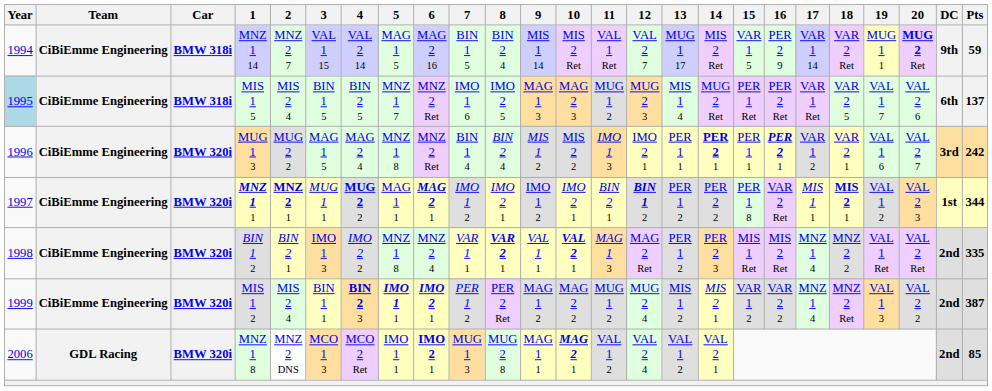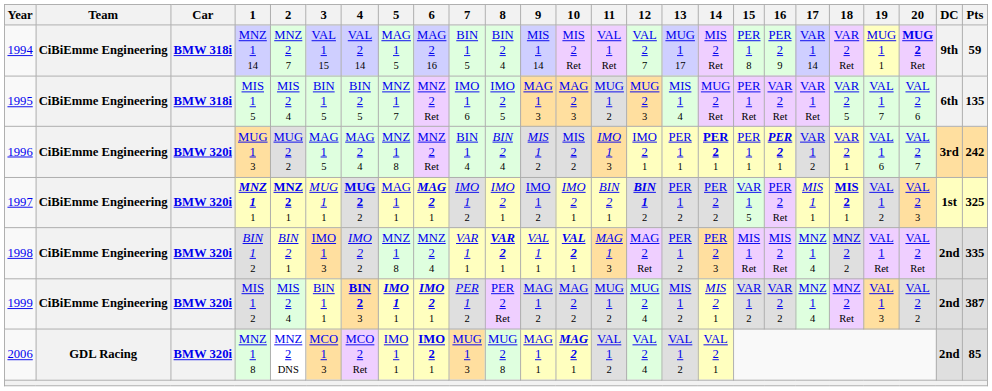MNZ 1 14 | 15: VAR 1 5 -> PER 1 8
MIS 1 5 | Year: lightblue background -> no background
MIS 1 5 | 16: PER 2 Ret -> VAR 2 Ret
MIS 1 5 | Pts: 137 -> 135
MNZ 1 1 | 15: PER 1 8 -> VAR 1 5
MNZ 1 1 | 16: VAR 2 Ret -> PER 2 Ret
MNZ 1 1 | Pts: 344 -> 325
